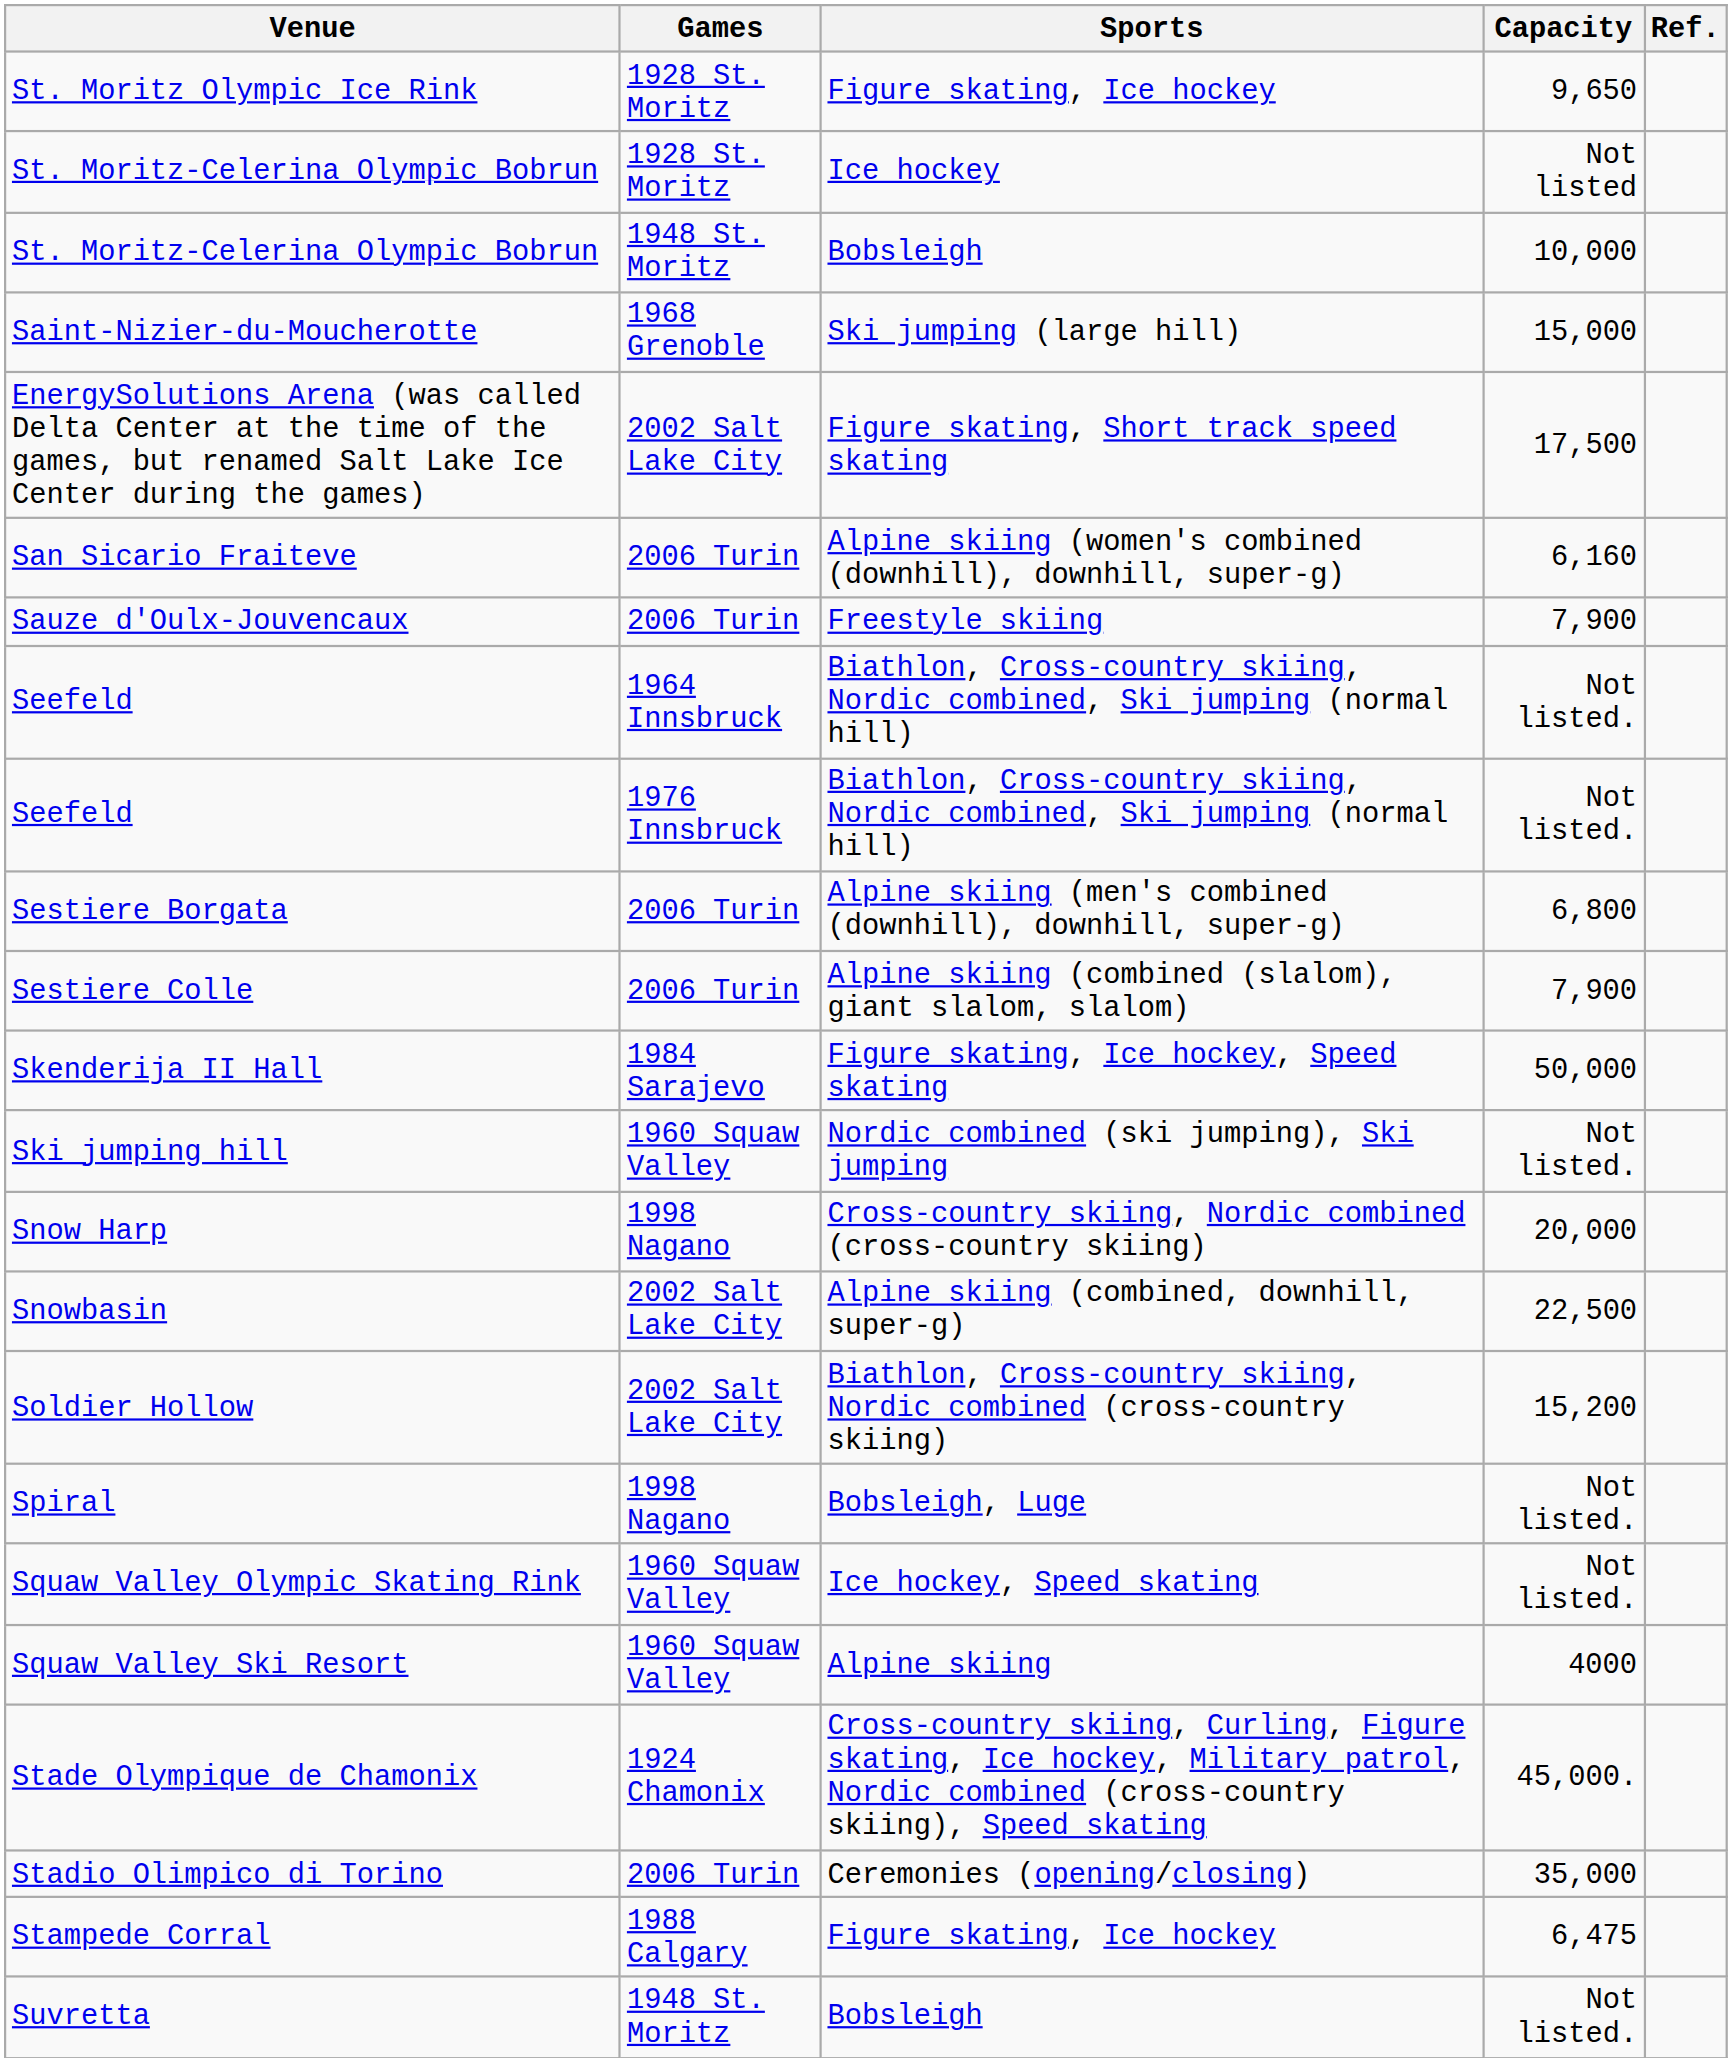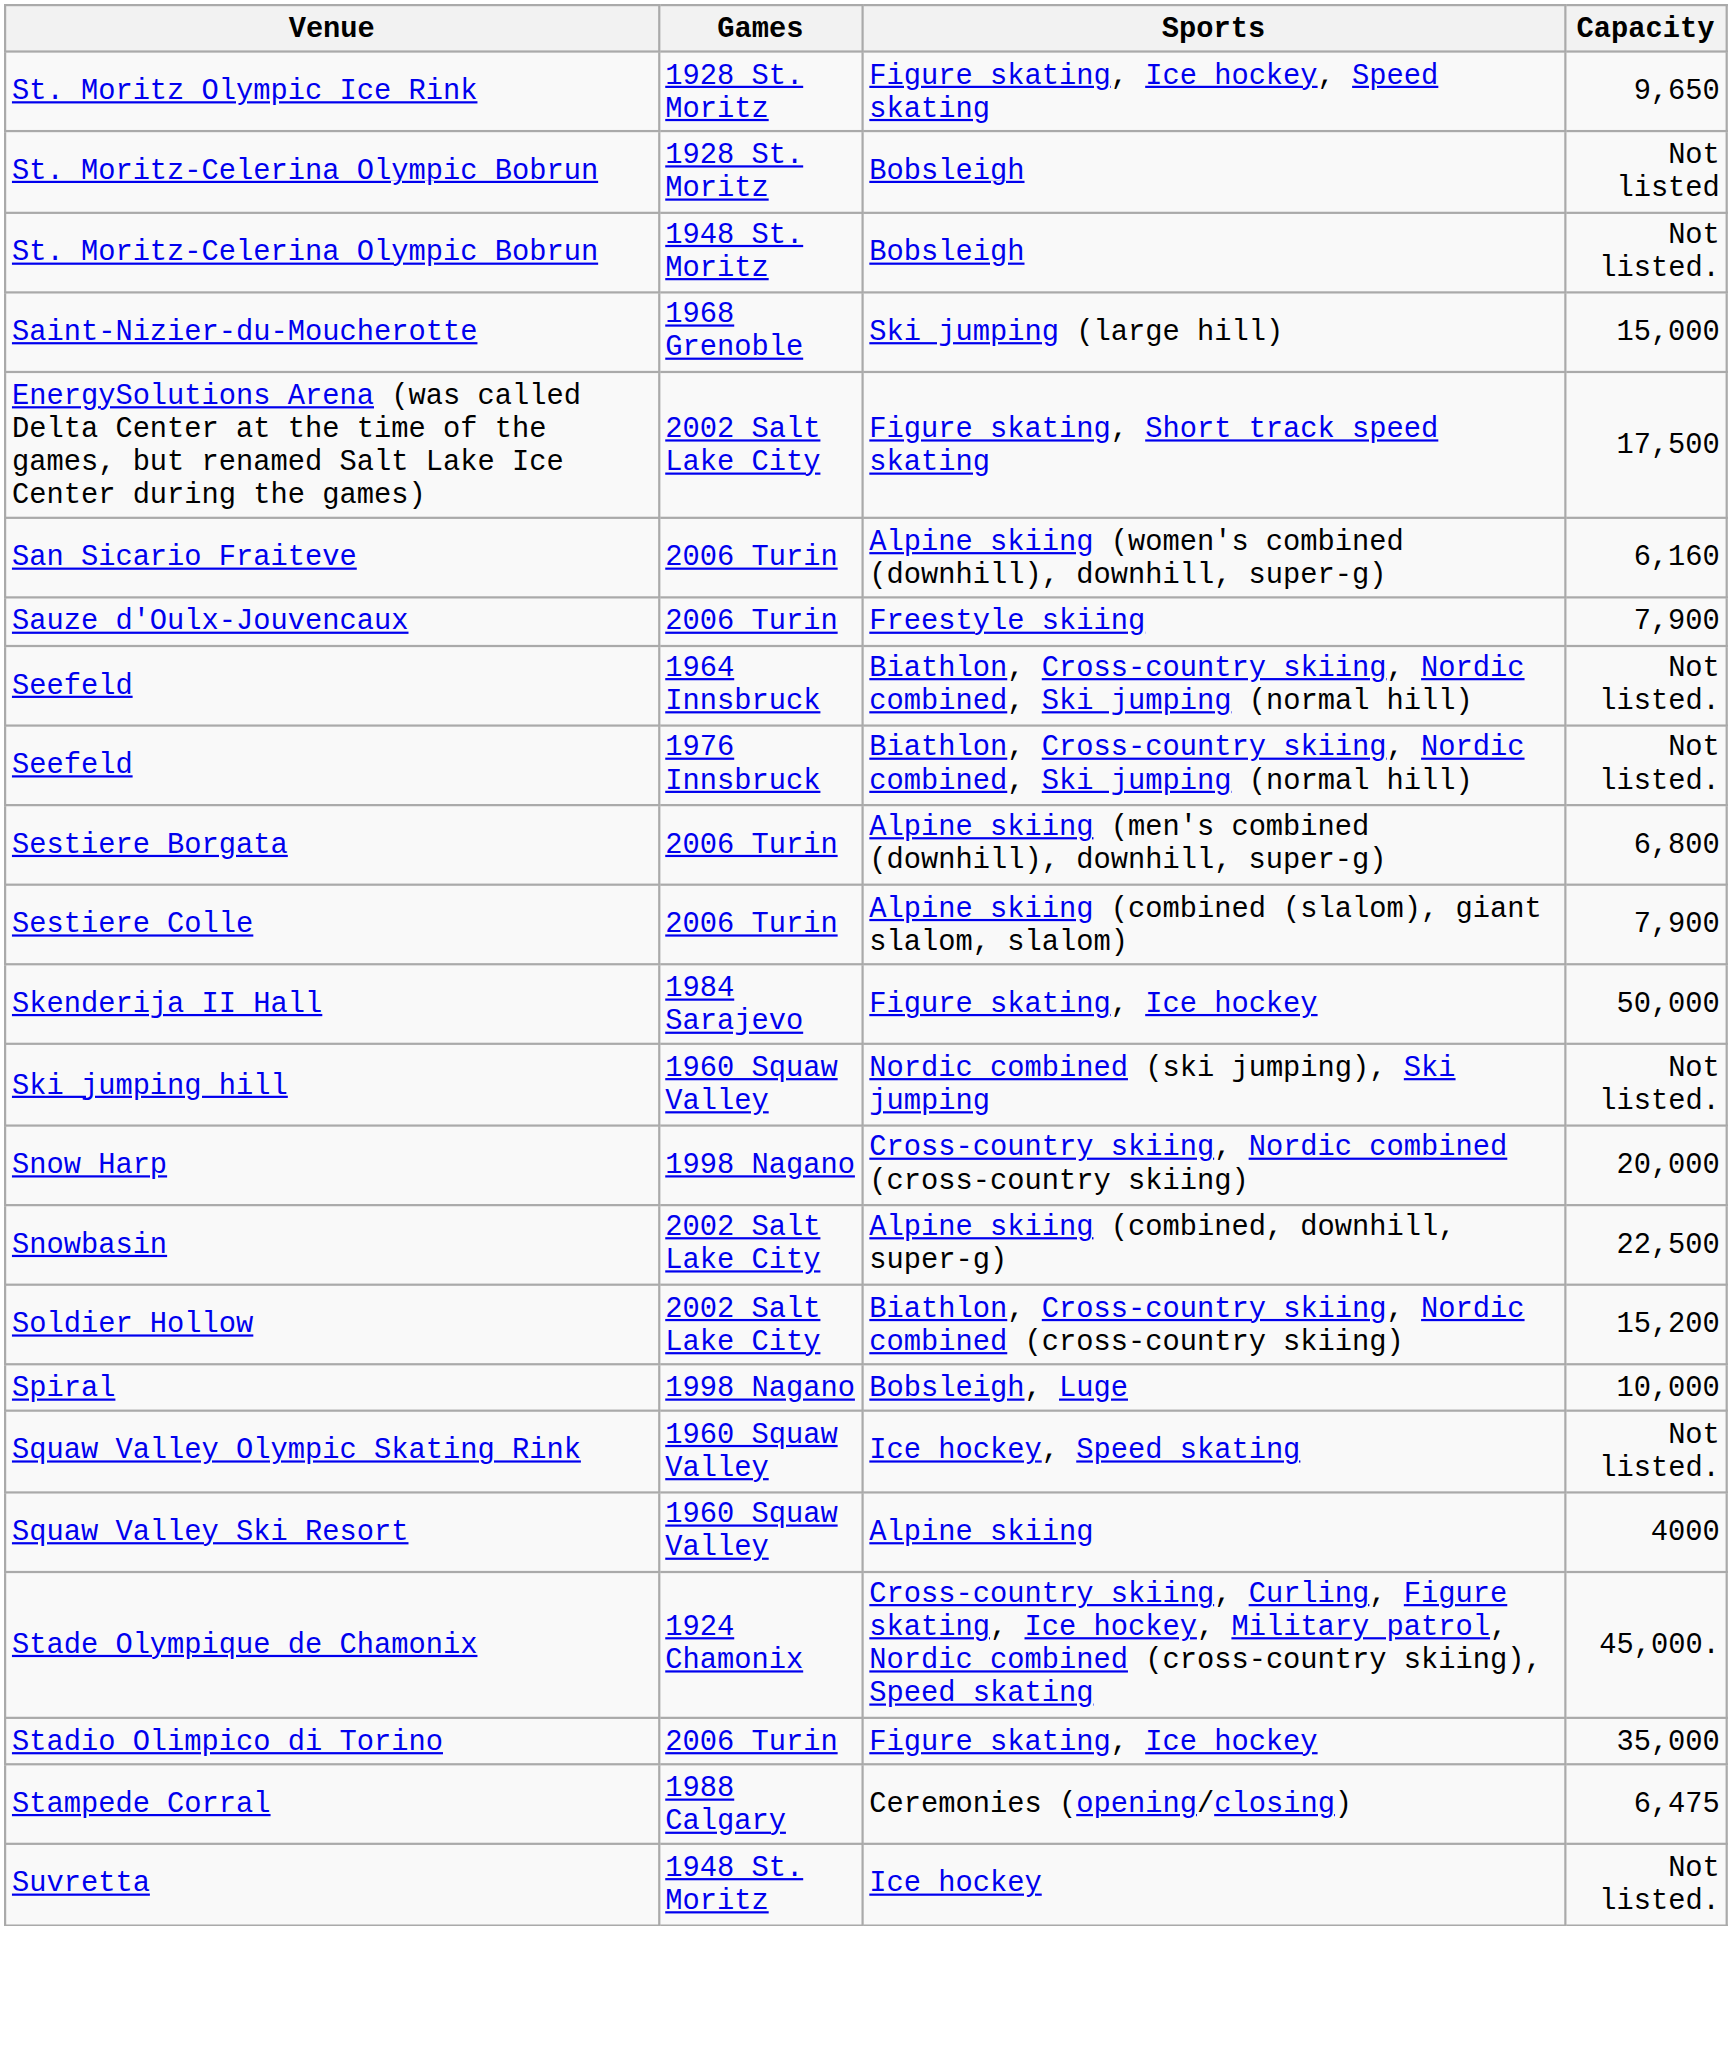- column: Ref.
St. Moritz Olympic Ice Rink | Sports: Figure skating, Ice hockey -> Figure skating, Ice hockey, Speed skating
St. Moritz-Celerina Olympic Bobrun / 1928 St. Moritz | Sports: Ice hockey -> Bobsleigh
St. Moritz-Celerina Olympic Bobrun / 1948 St. Moritz | Capacity: 10,000 -> Not listed.
Skenderija II Hall | Sports: Figure skating, Ice hockey, Speed skating -> Figure skating, Ice hockey
Spiral | Capacity: Not listed. -> 10,000
Stadio Olimpico di Torino | Sports: Ceremonies (opening/closing) -> Figure skating, Ice hockey
Stampede Corral | Sports: Figure skating, Ice hockey -> Ceremonies (opening/closing)
Suvretta | Sports: Bobsleigh -> Ice hockey
